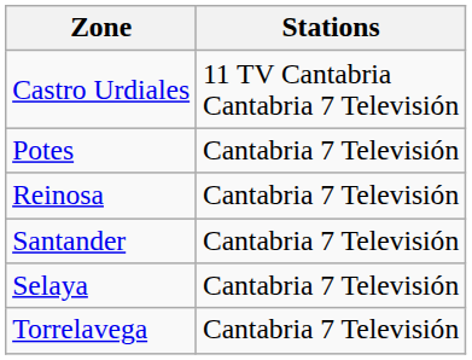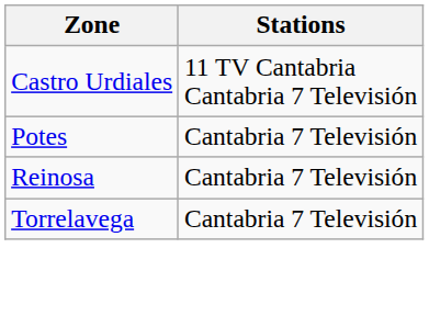- row: Santander | Cantabria 7 Televisión
- row: Selaya | Cantabria 7 Televisión
